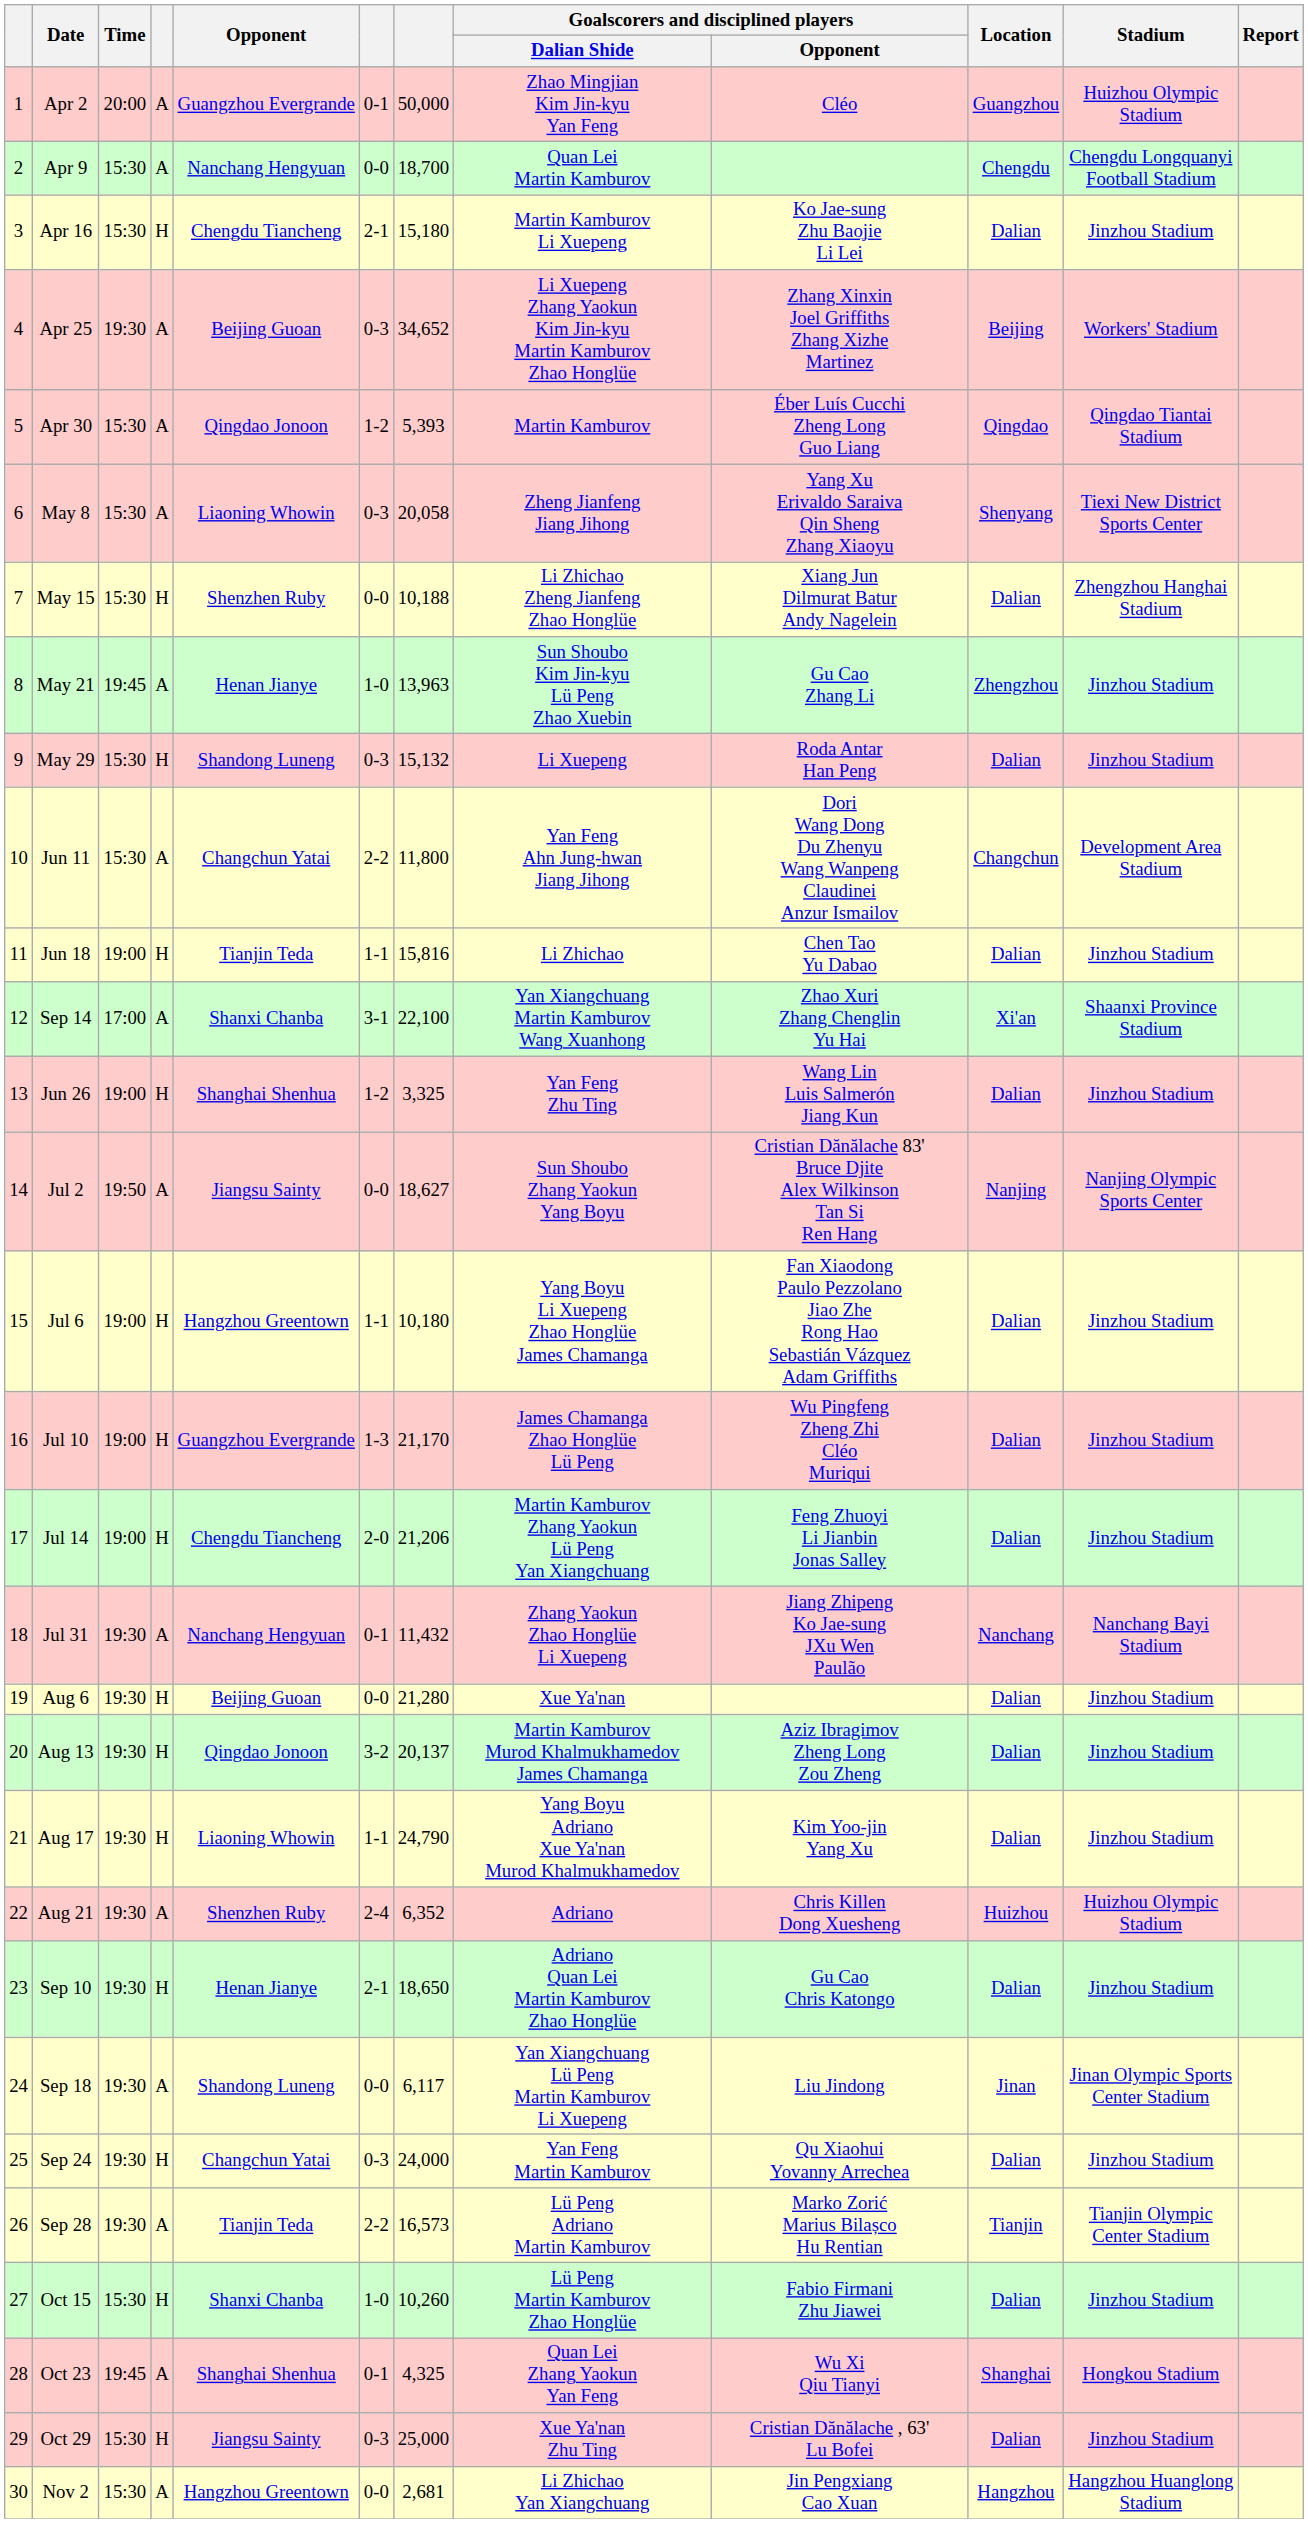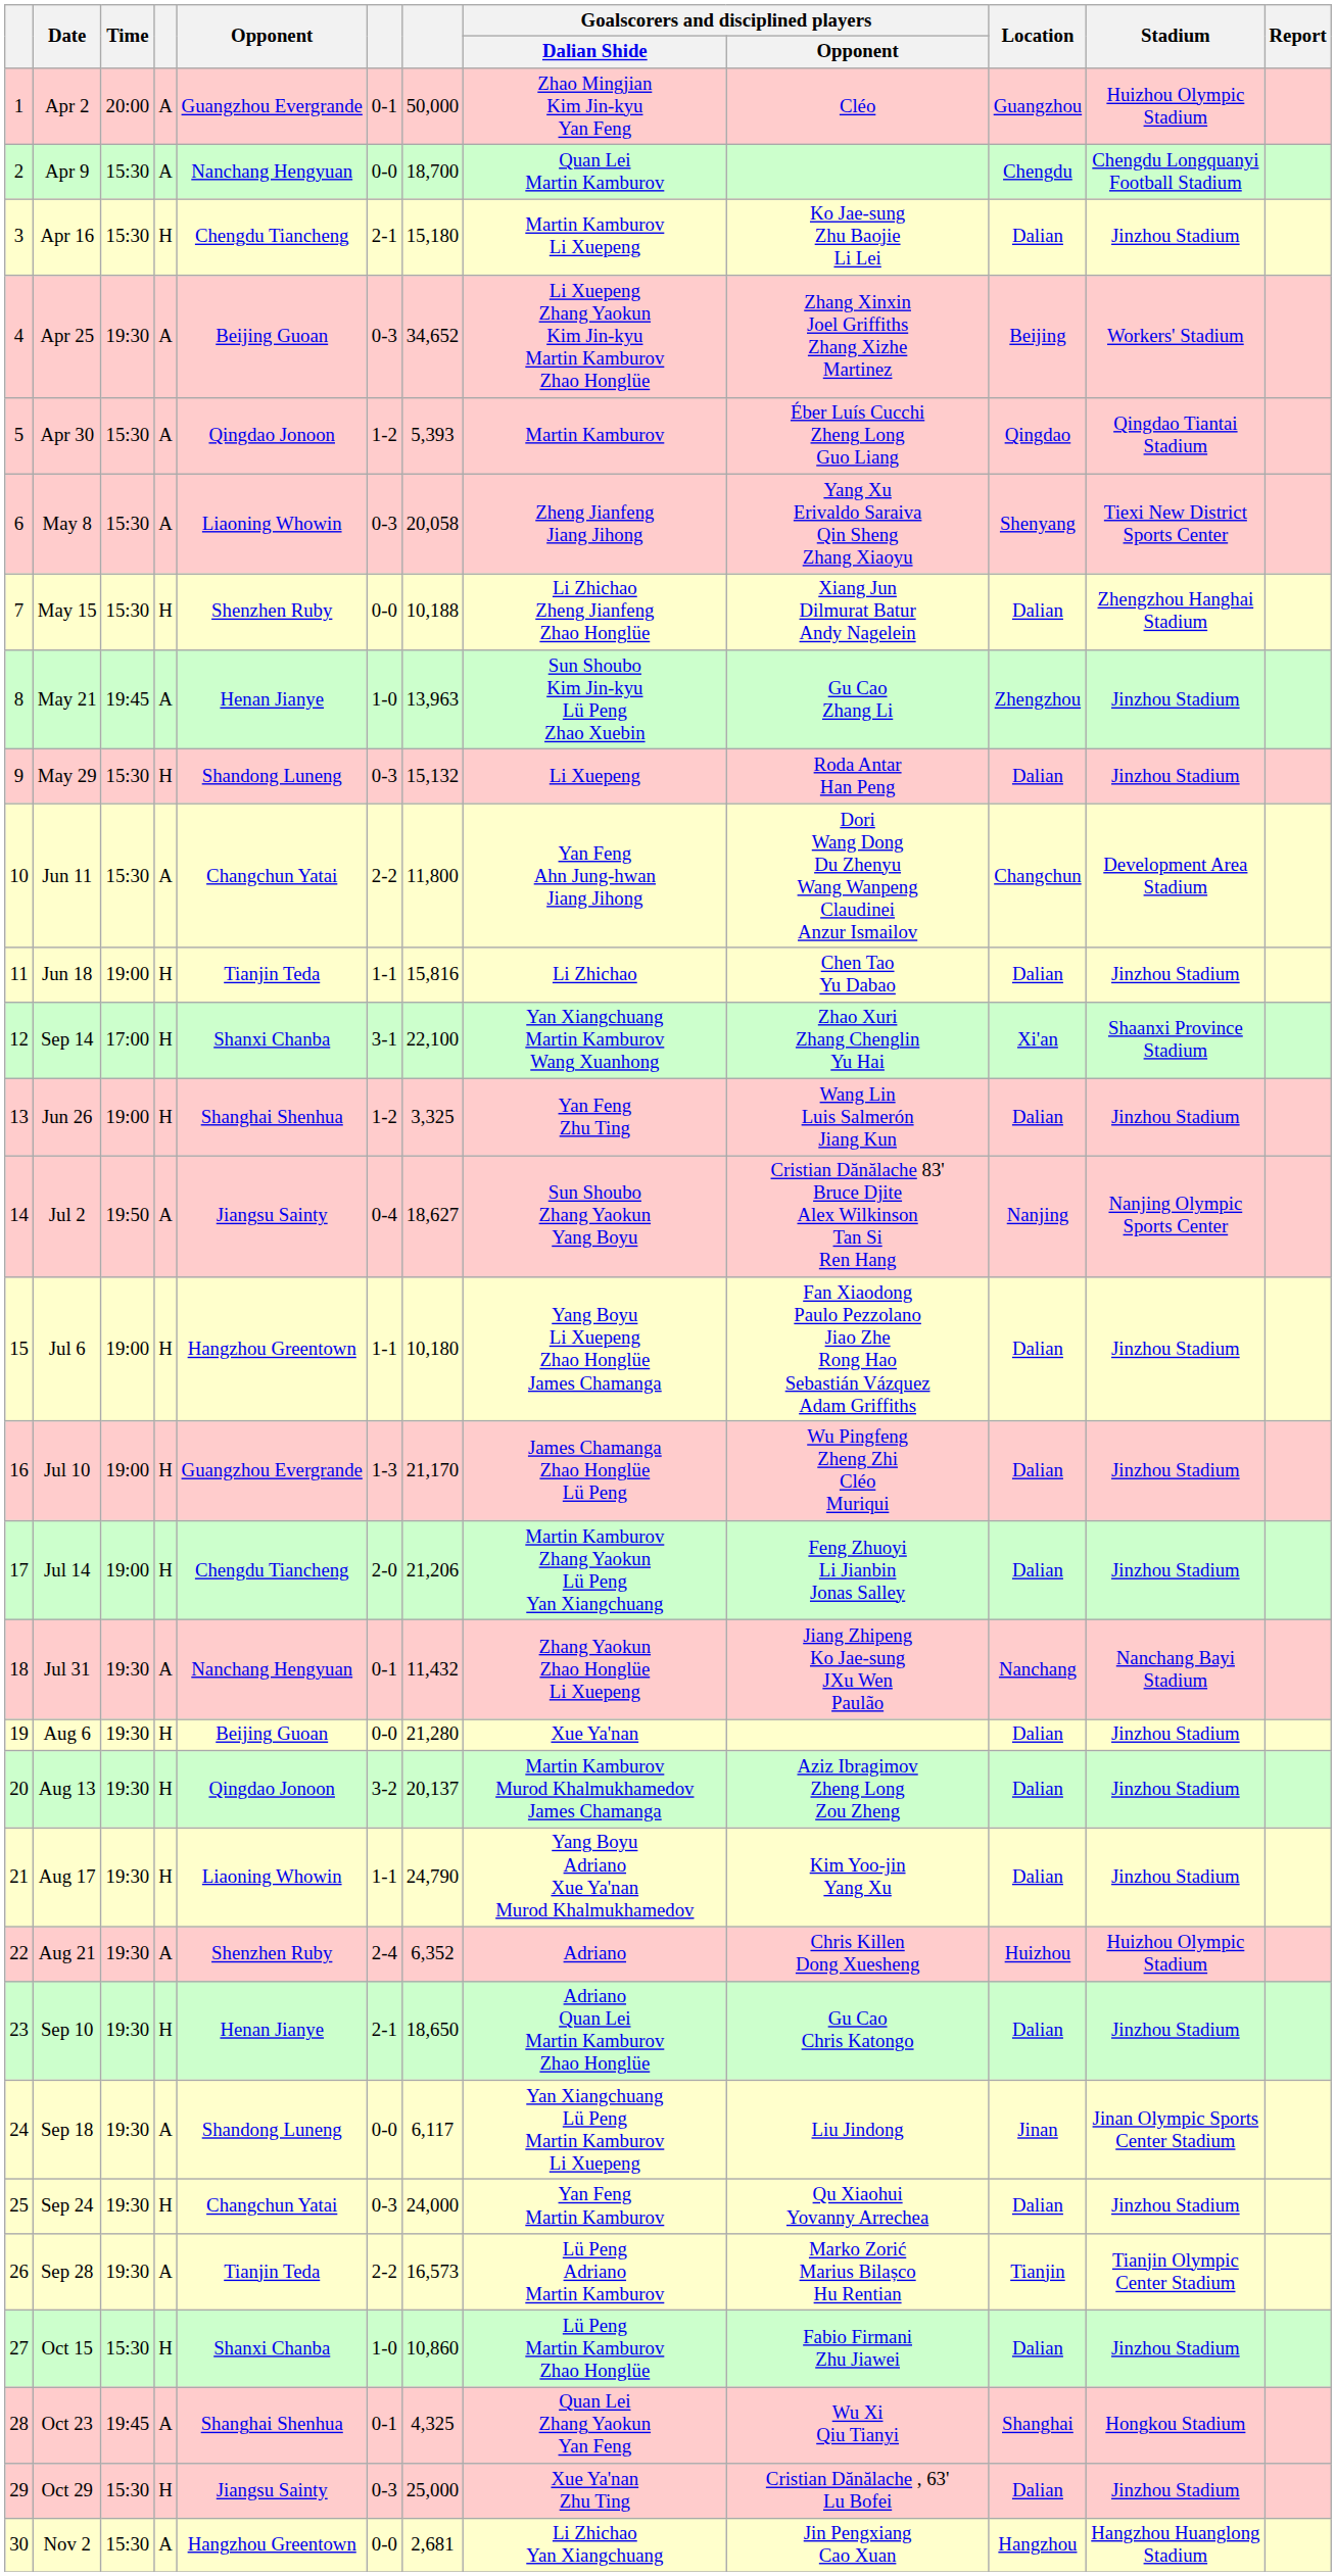Sep 14 | column 4: A -> H
Jul 2 | column 6: 0-0 -> 0-4
Oct 15 | column 7: 10,260 -> 10,860
